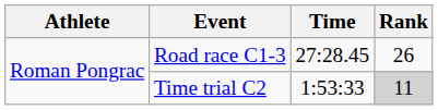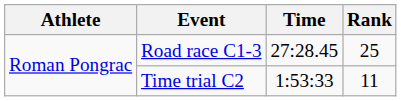Road race C1-3 | Rank: 26 -> 25
Time trial C2 | Rank: lightgrey background -> no background
